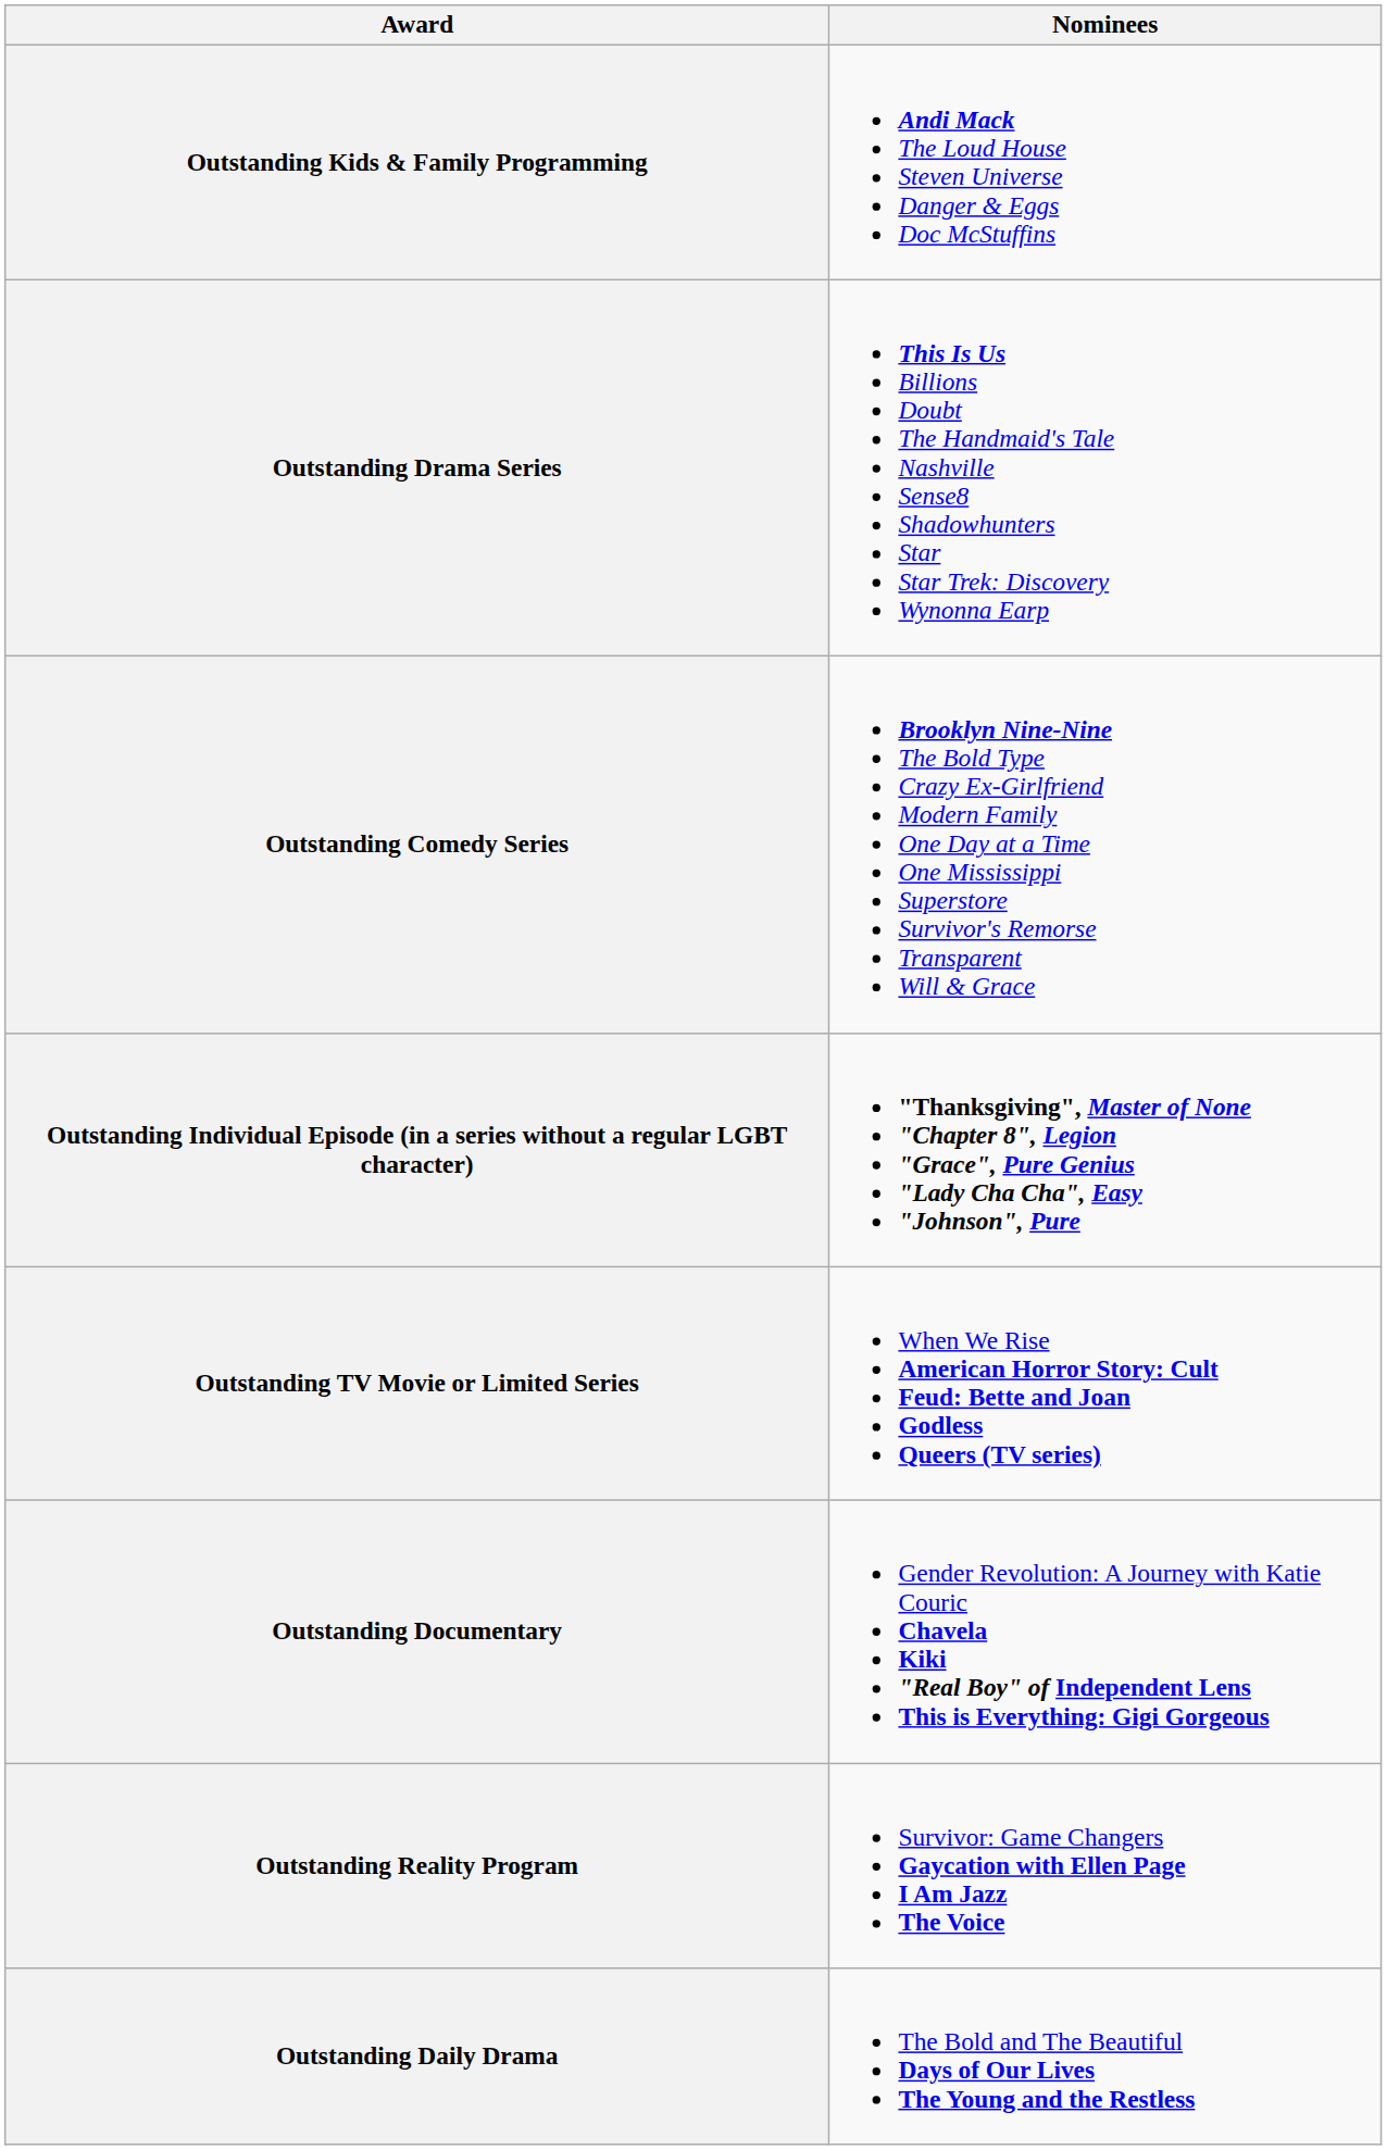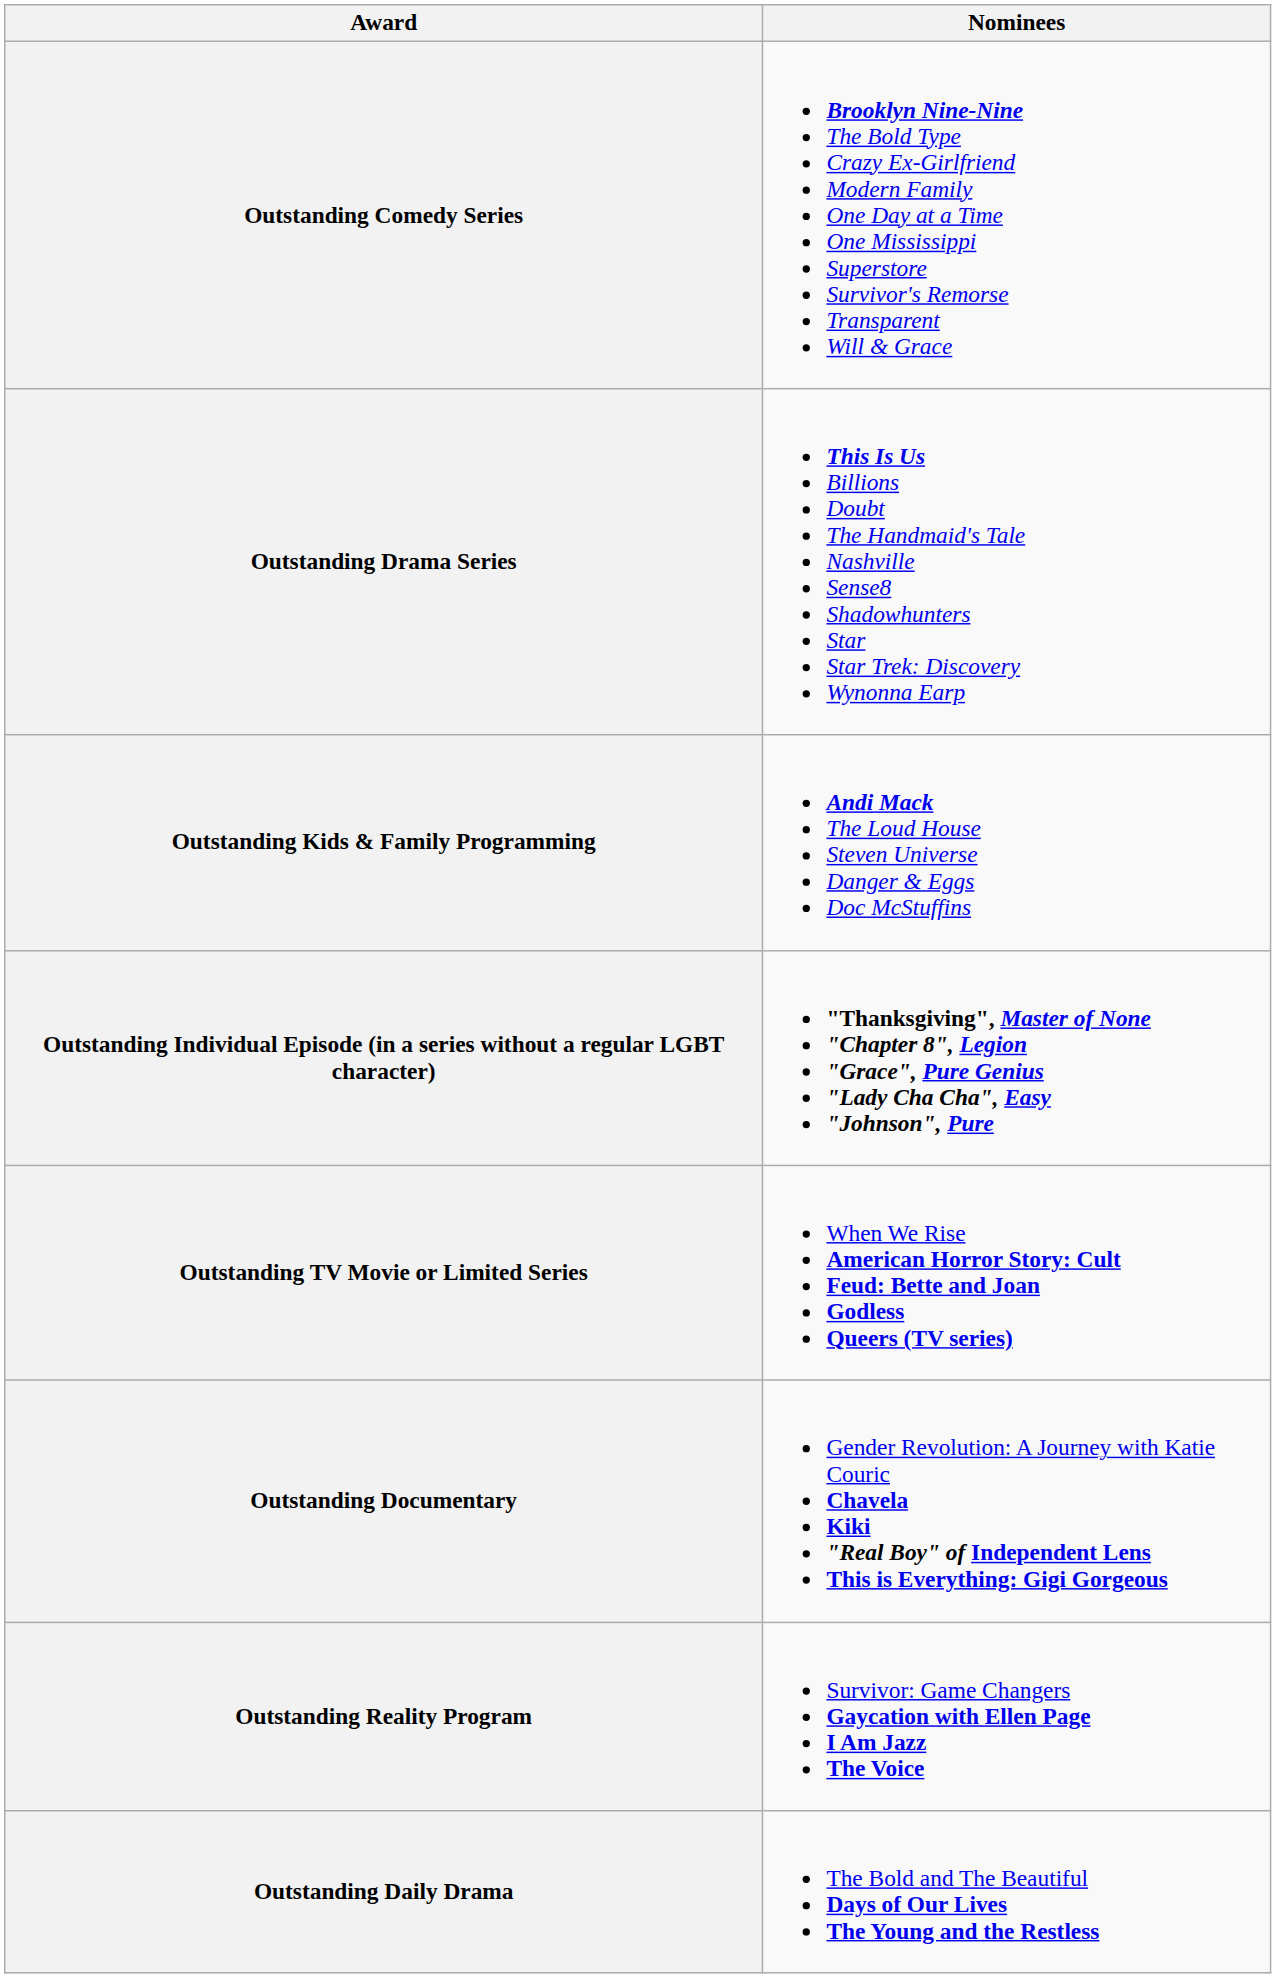rows swapped: Outstanding Comedy Series <-> Outstanding Kids & Family Programming
